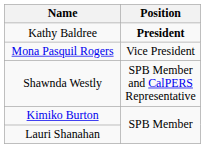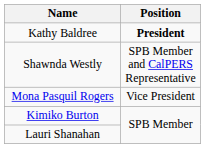rows swapped: Mona Pasquil Rogers <-> Shawnda Westly
